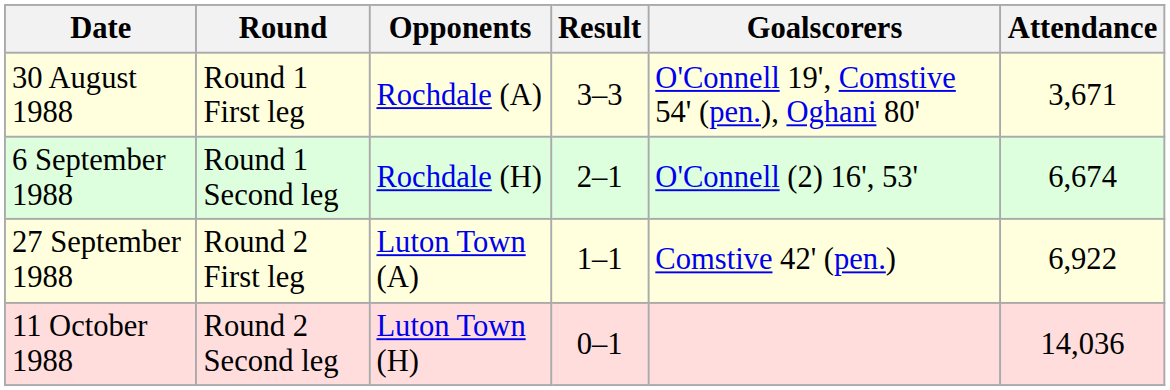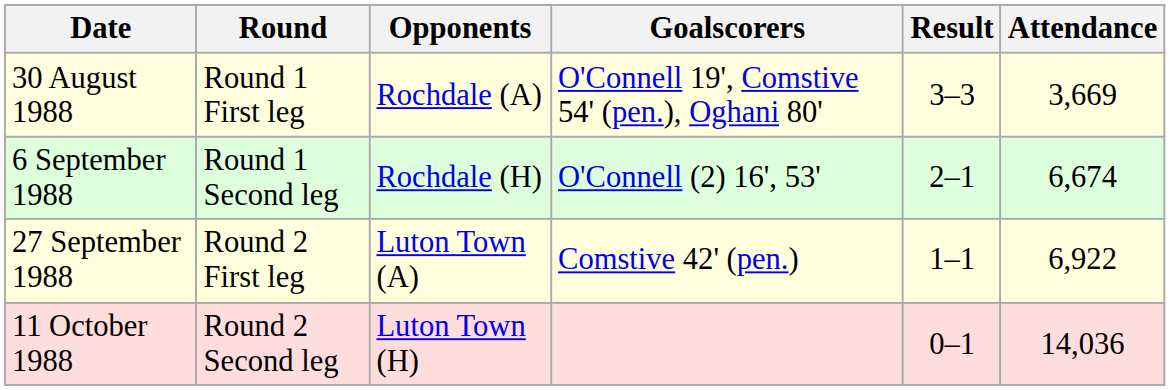columns swapped: Result <-> Goalscorers
30 August 1988 | Attendance: 3,671 -> 3,669
